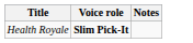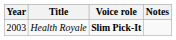+ column: Year | 2003
